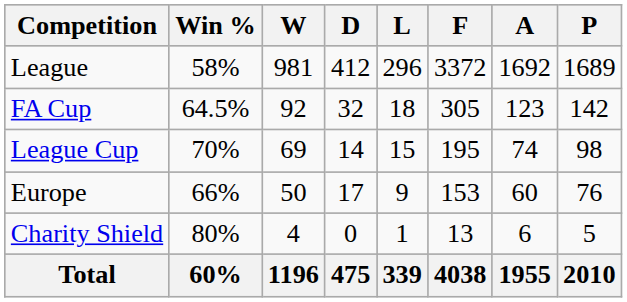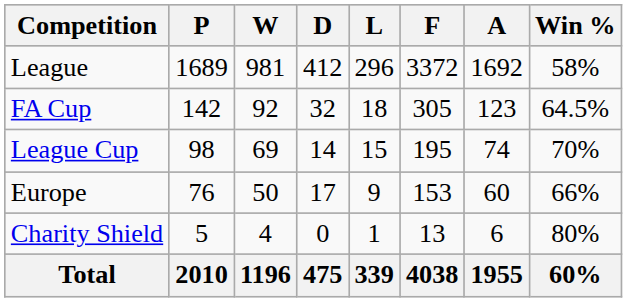columns swapped: P <-> Win %
